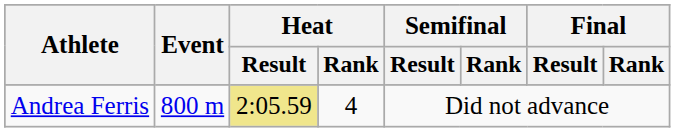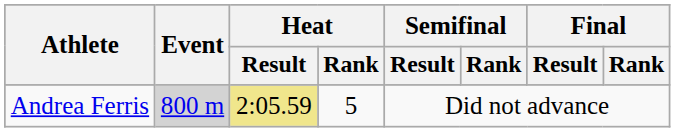Andrea Ferris | Event: no background -> lightgrey background
Andrea Ferris | Heat / Rank: 4 -> 5
